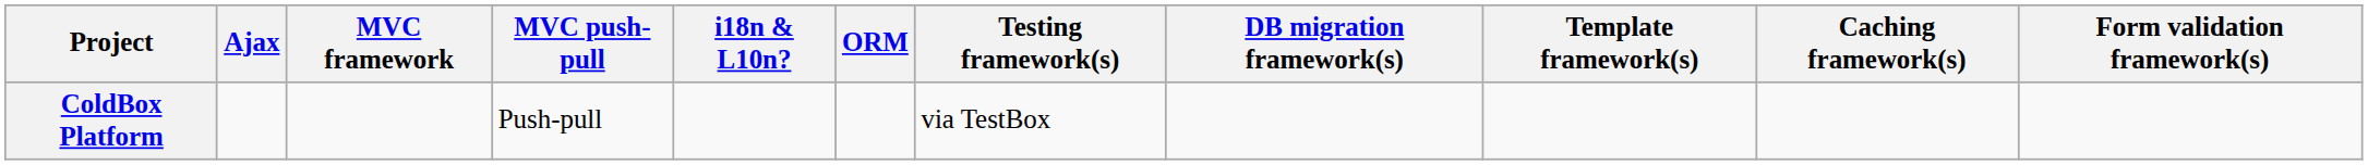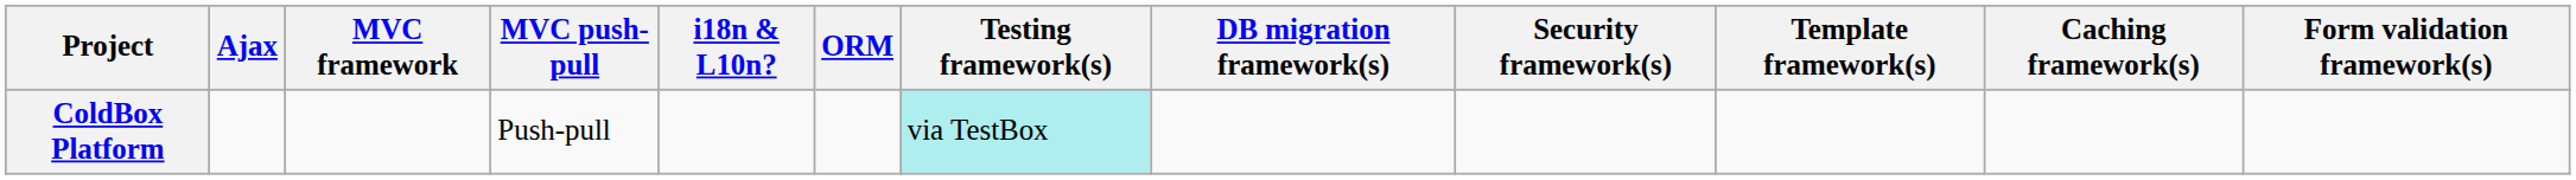+ column: Security framework(s)
ColdBox Platform | Testing framework(s): no background -> paleturquoise background
